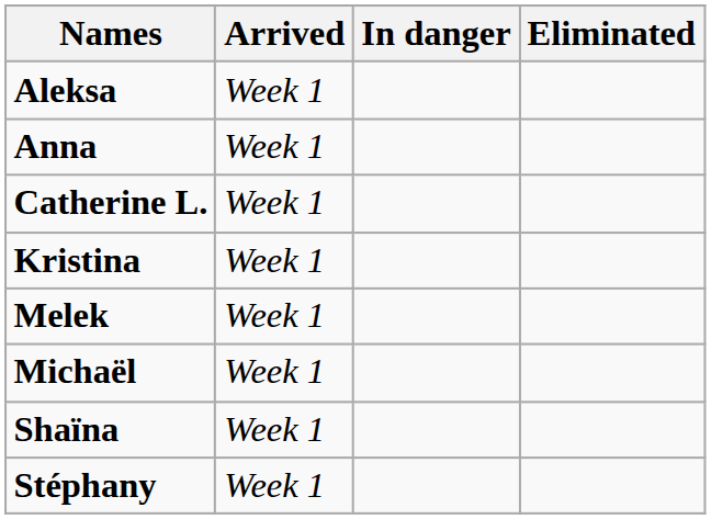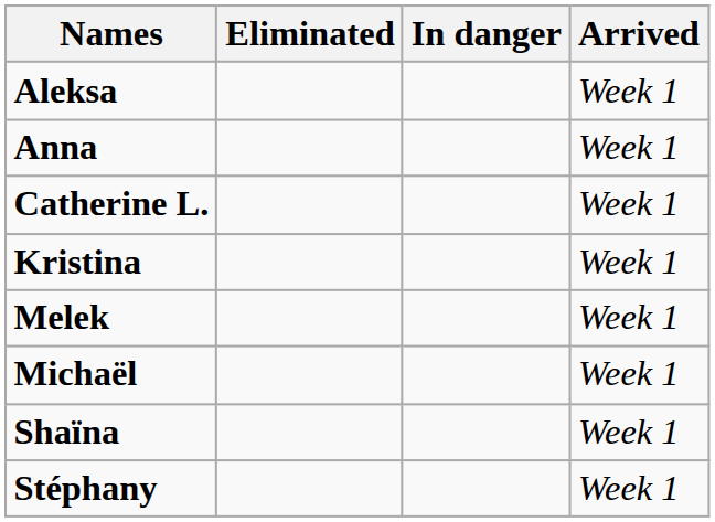columns swapped: Arrived <-> Eliminated
